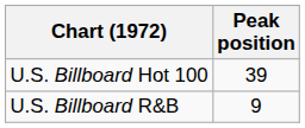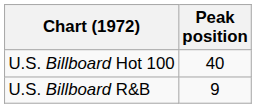U.S. Billboard Hot 100 | Peak position: 39 -> 40
